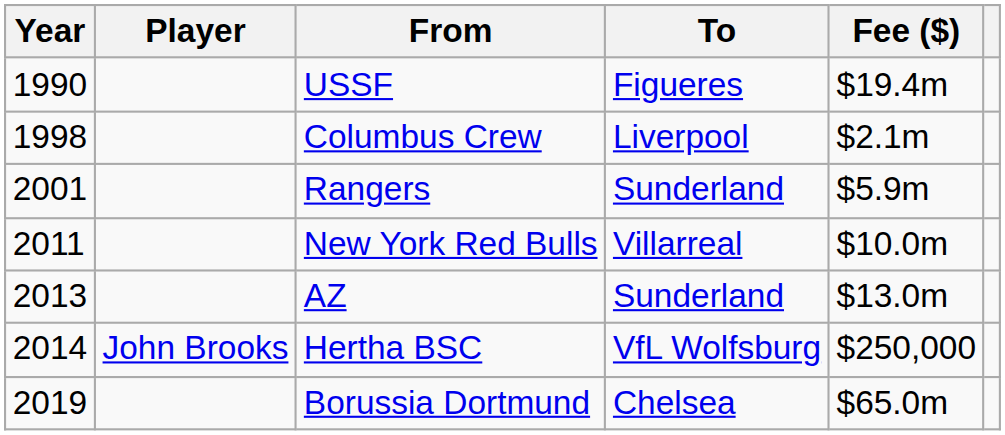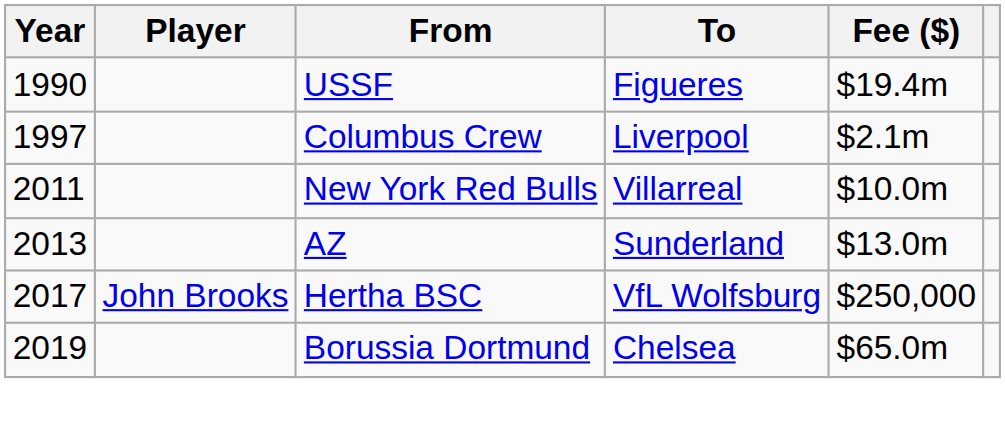Columbus Crew | Year: 1998 -> 1997
- row: 2001 | Rangers | Sunderland | $5.9m
Hertha BSC | Year: 2014 -> 2017
